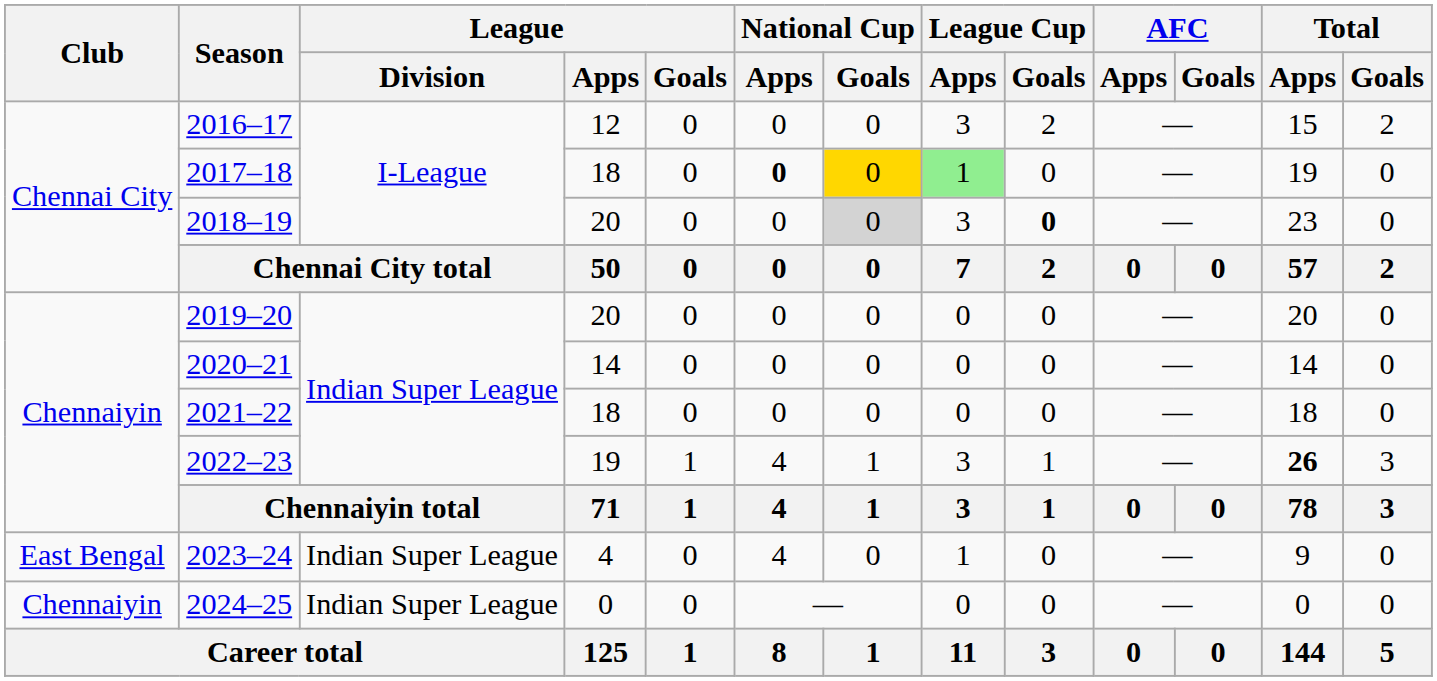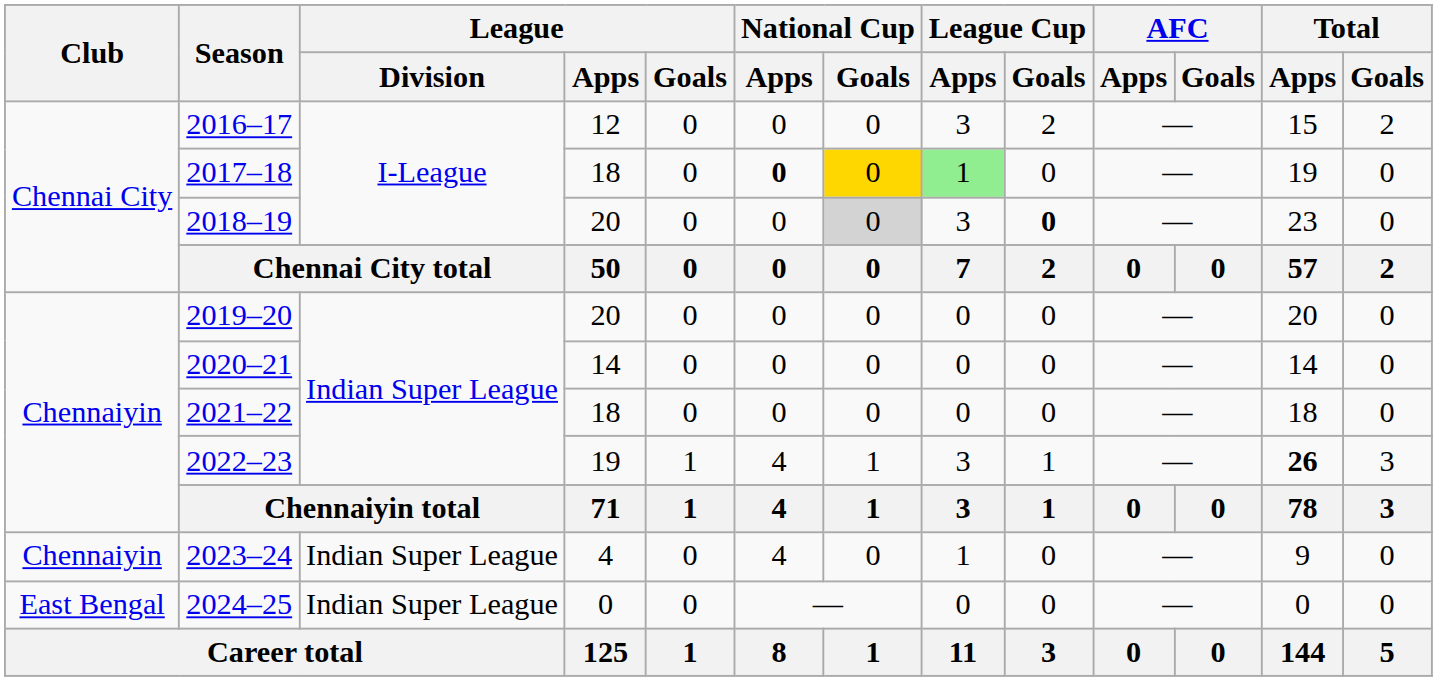2023–24 | Club: East Bengal -> Chennaiyin
2024–25 | Club: Chennaiyin -> East Bengal
